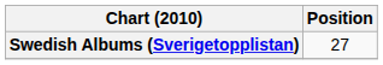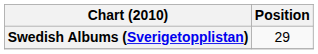Swedish Albums (Sverigetopplistan) | Position: 27 -> 29
